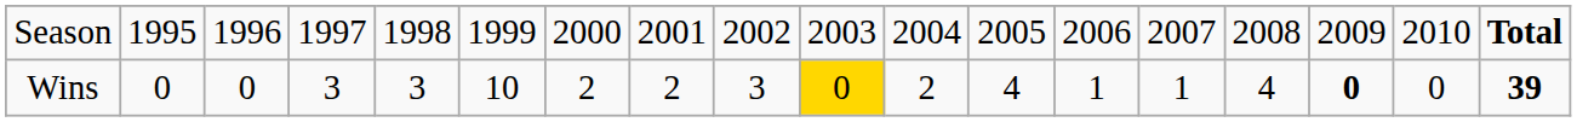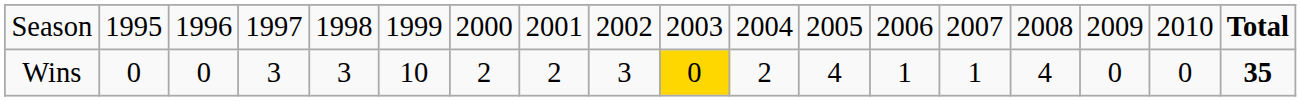Wins | column 16: bold -> normal
Wins | column 18: 39 -> 35
